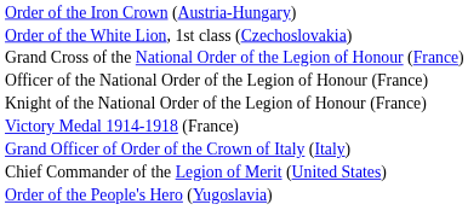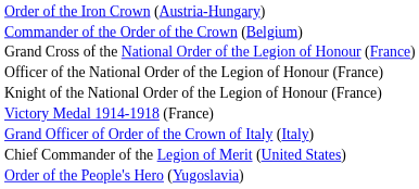+ row: Commander of the Order of the Crown (Belgium)
- row: Order of the White Lion, 1st class (Czechoslovakia)
